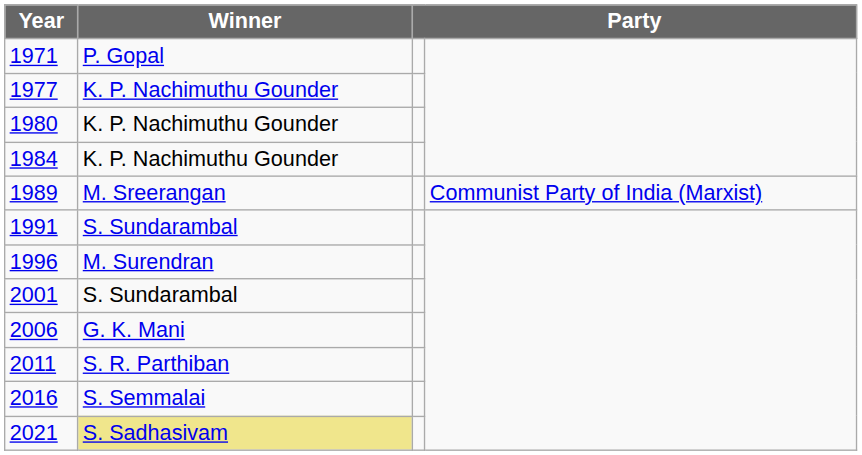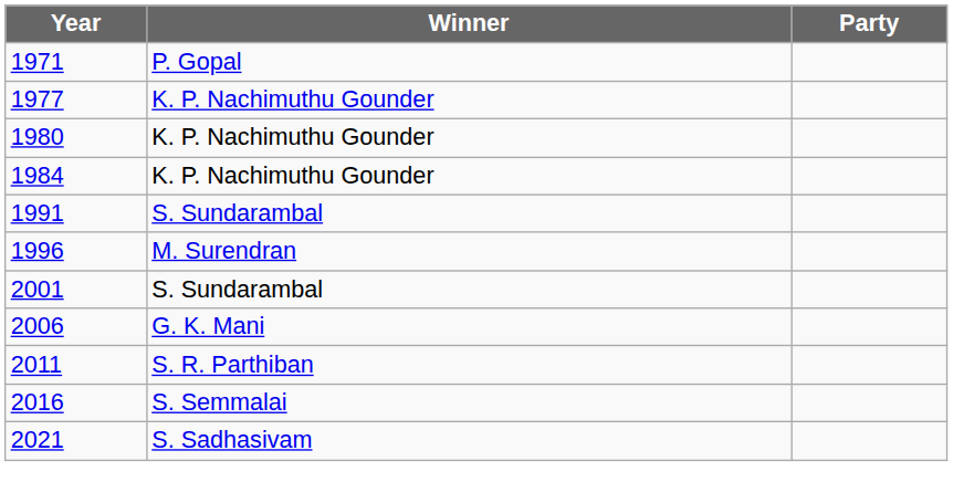- row: 1989 | M. Sreerangan | Communist Party of India (Marxist)
2021 | Winner: khaki background -> no background
